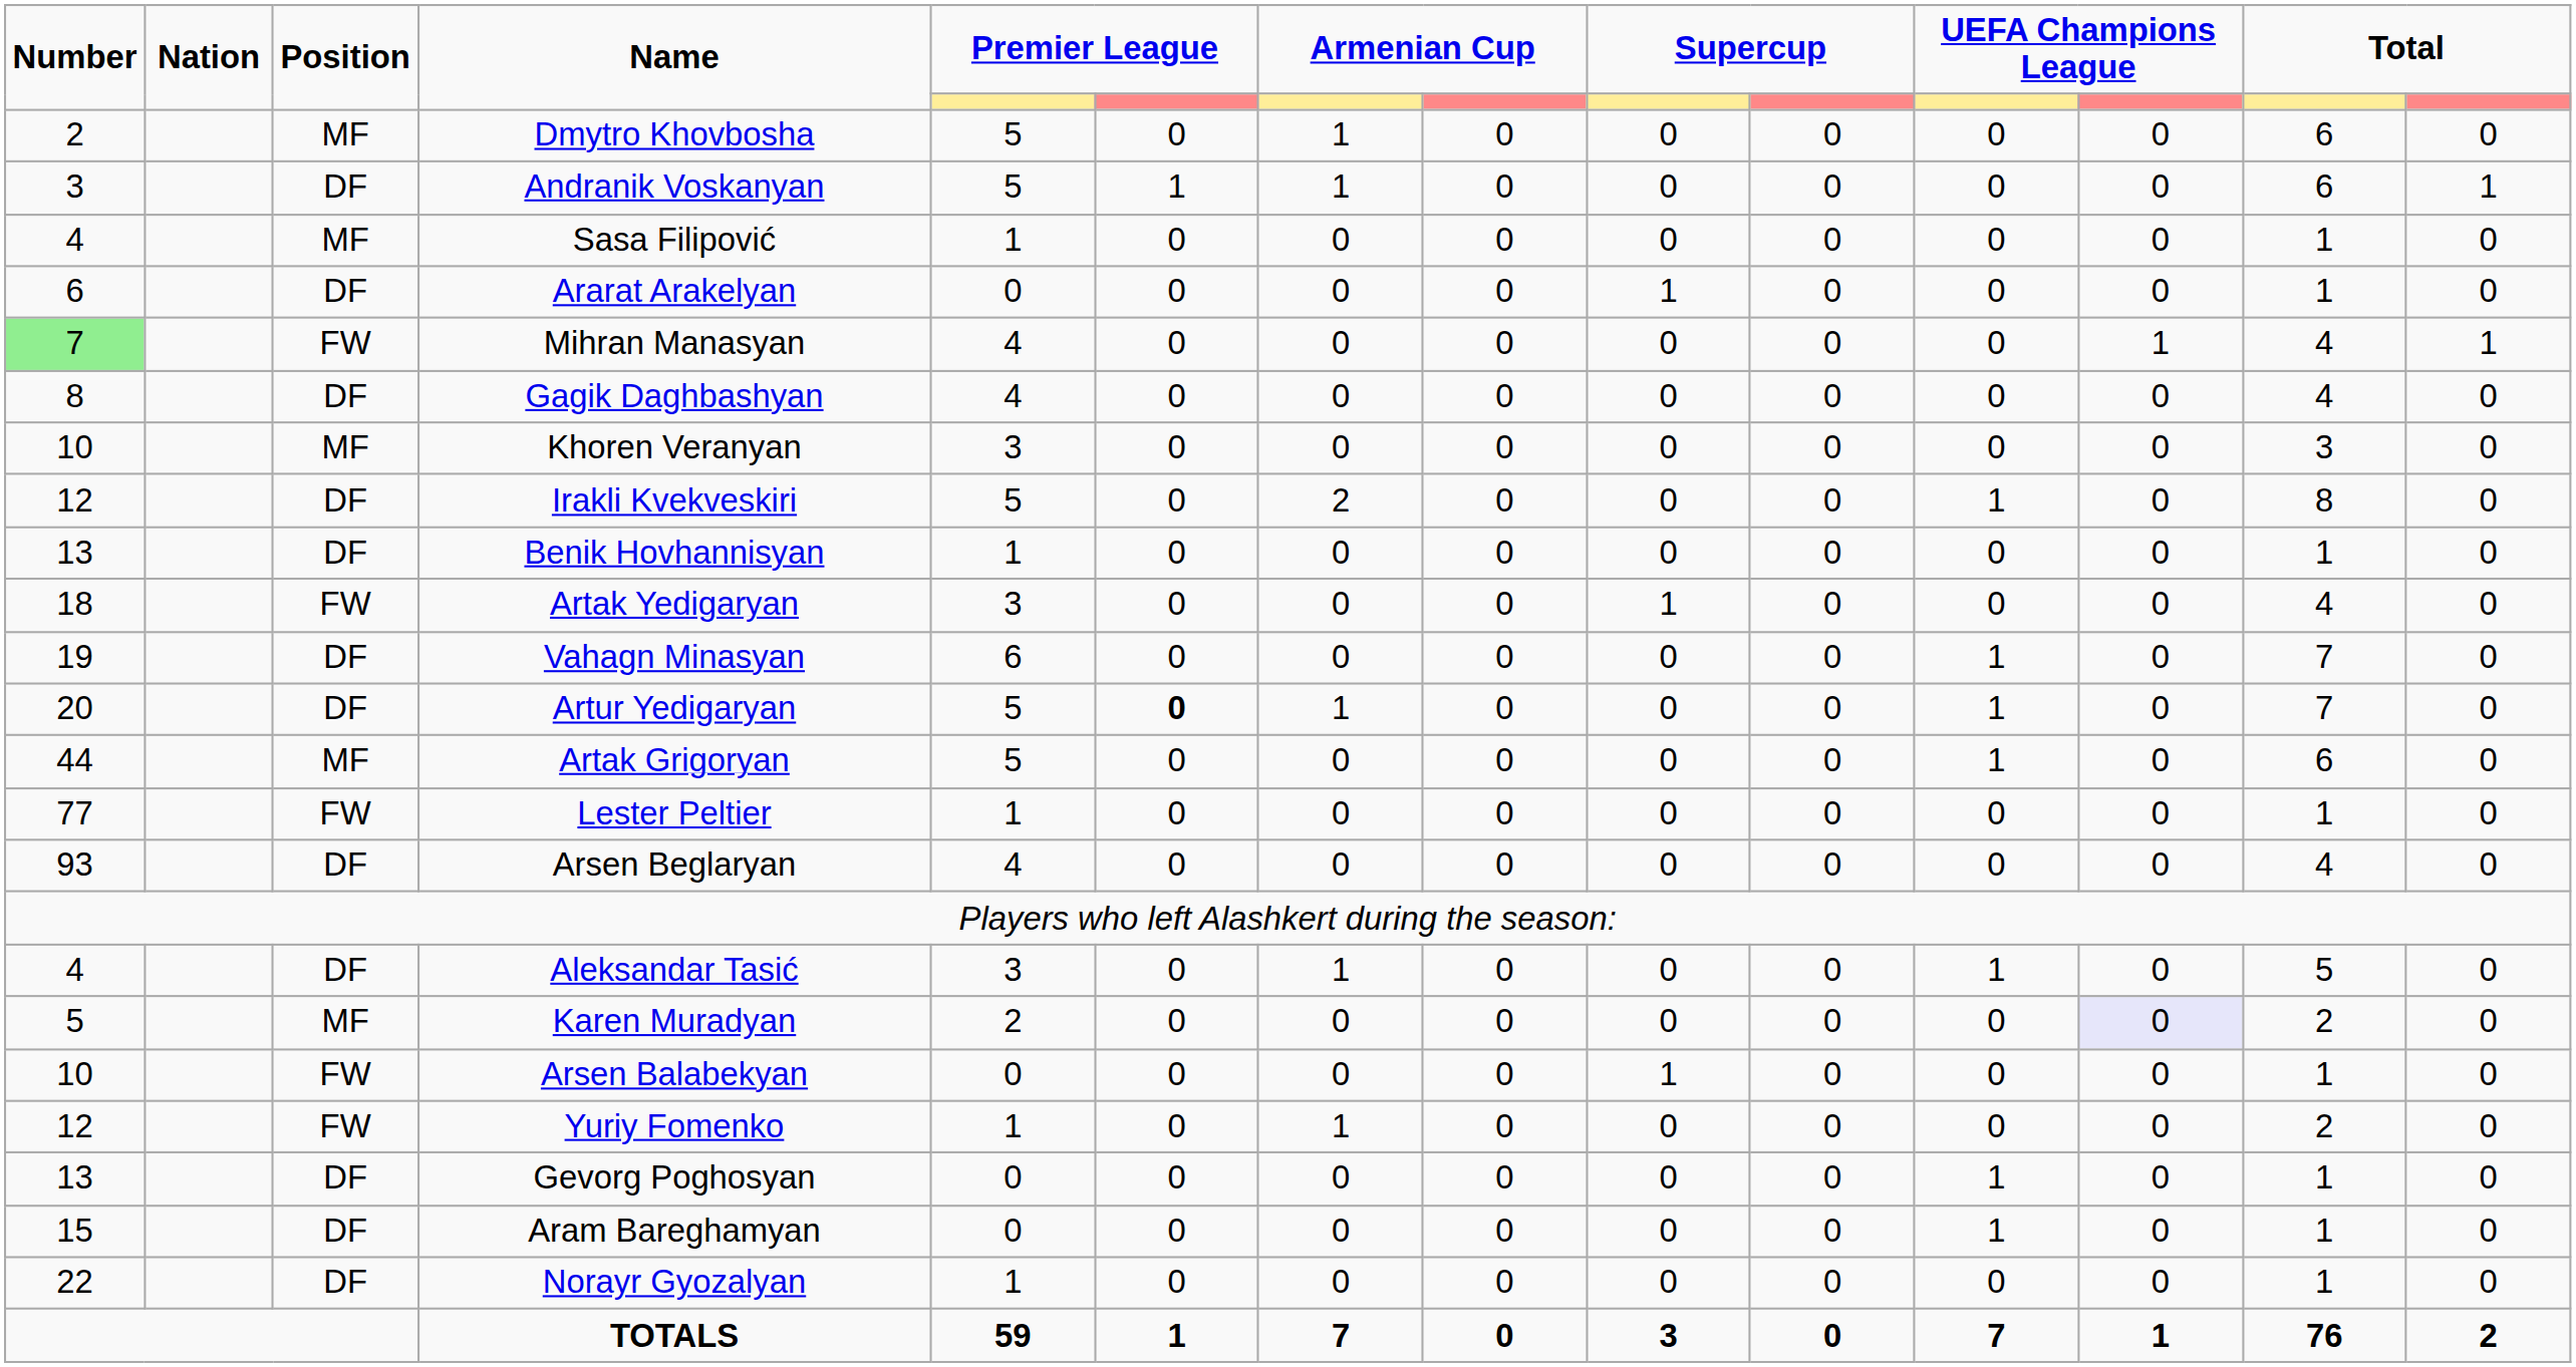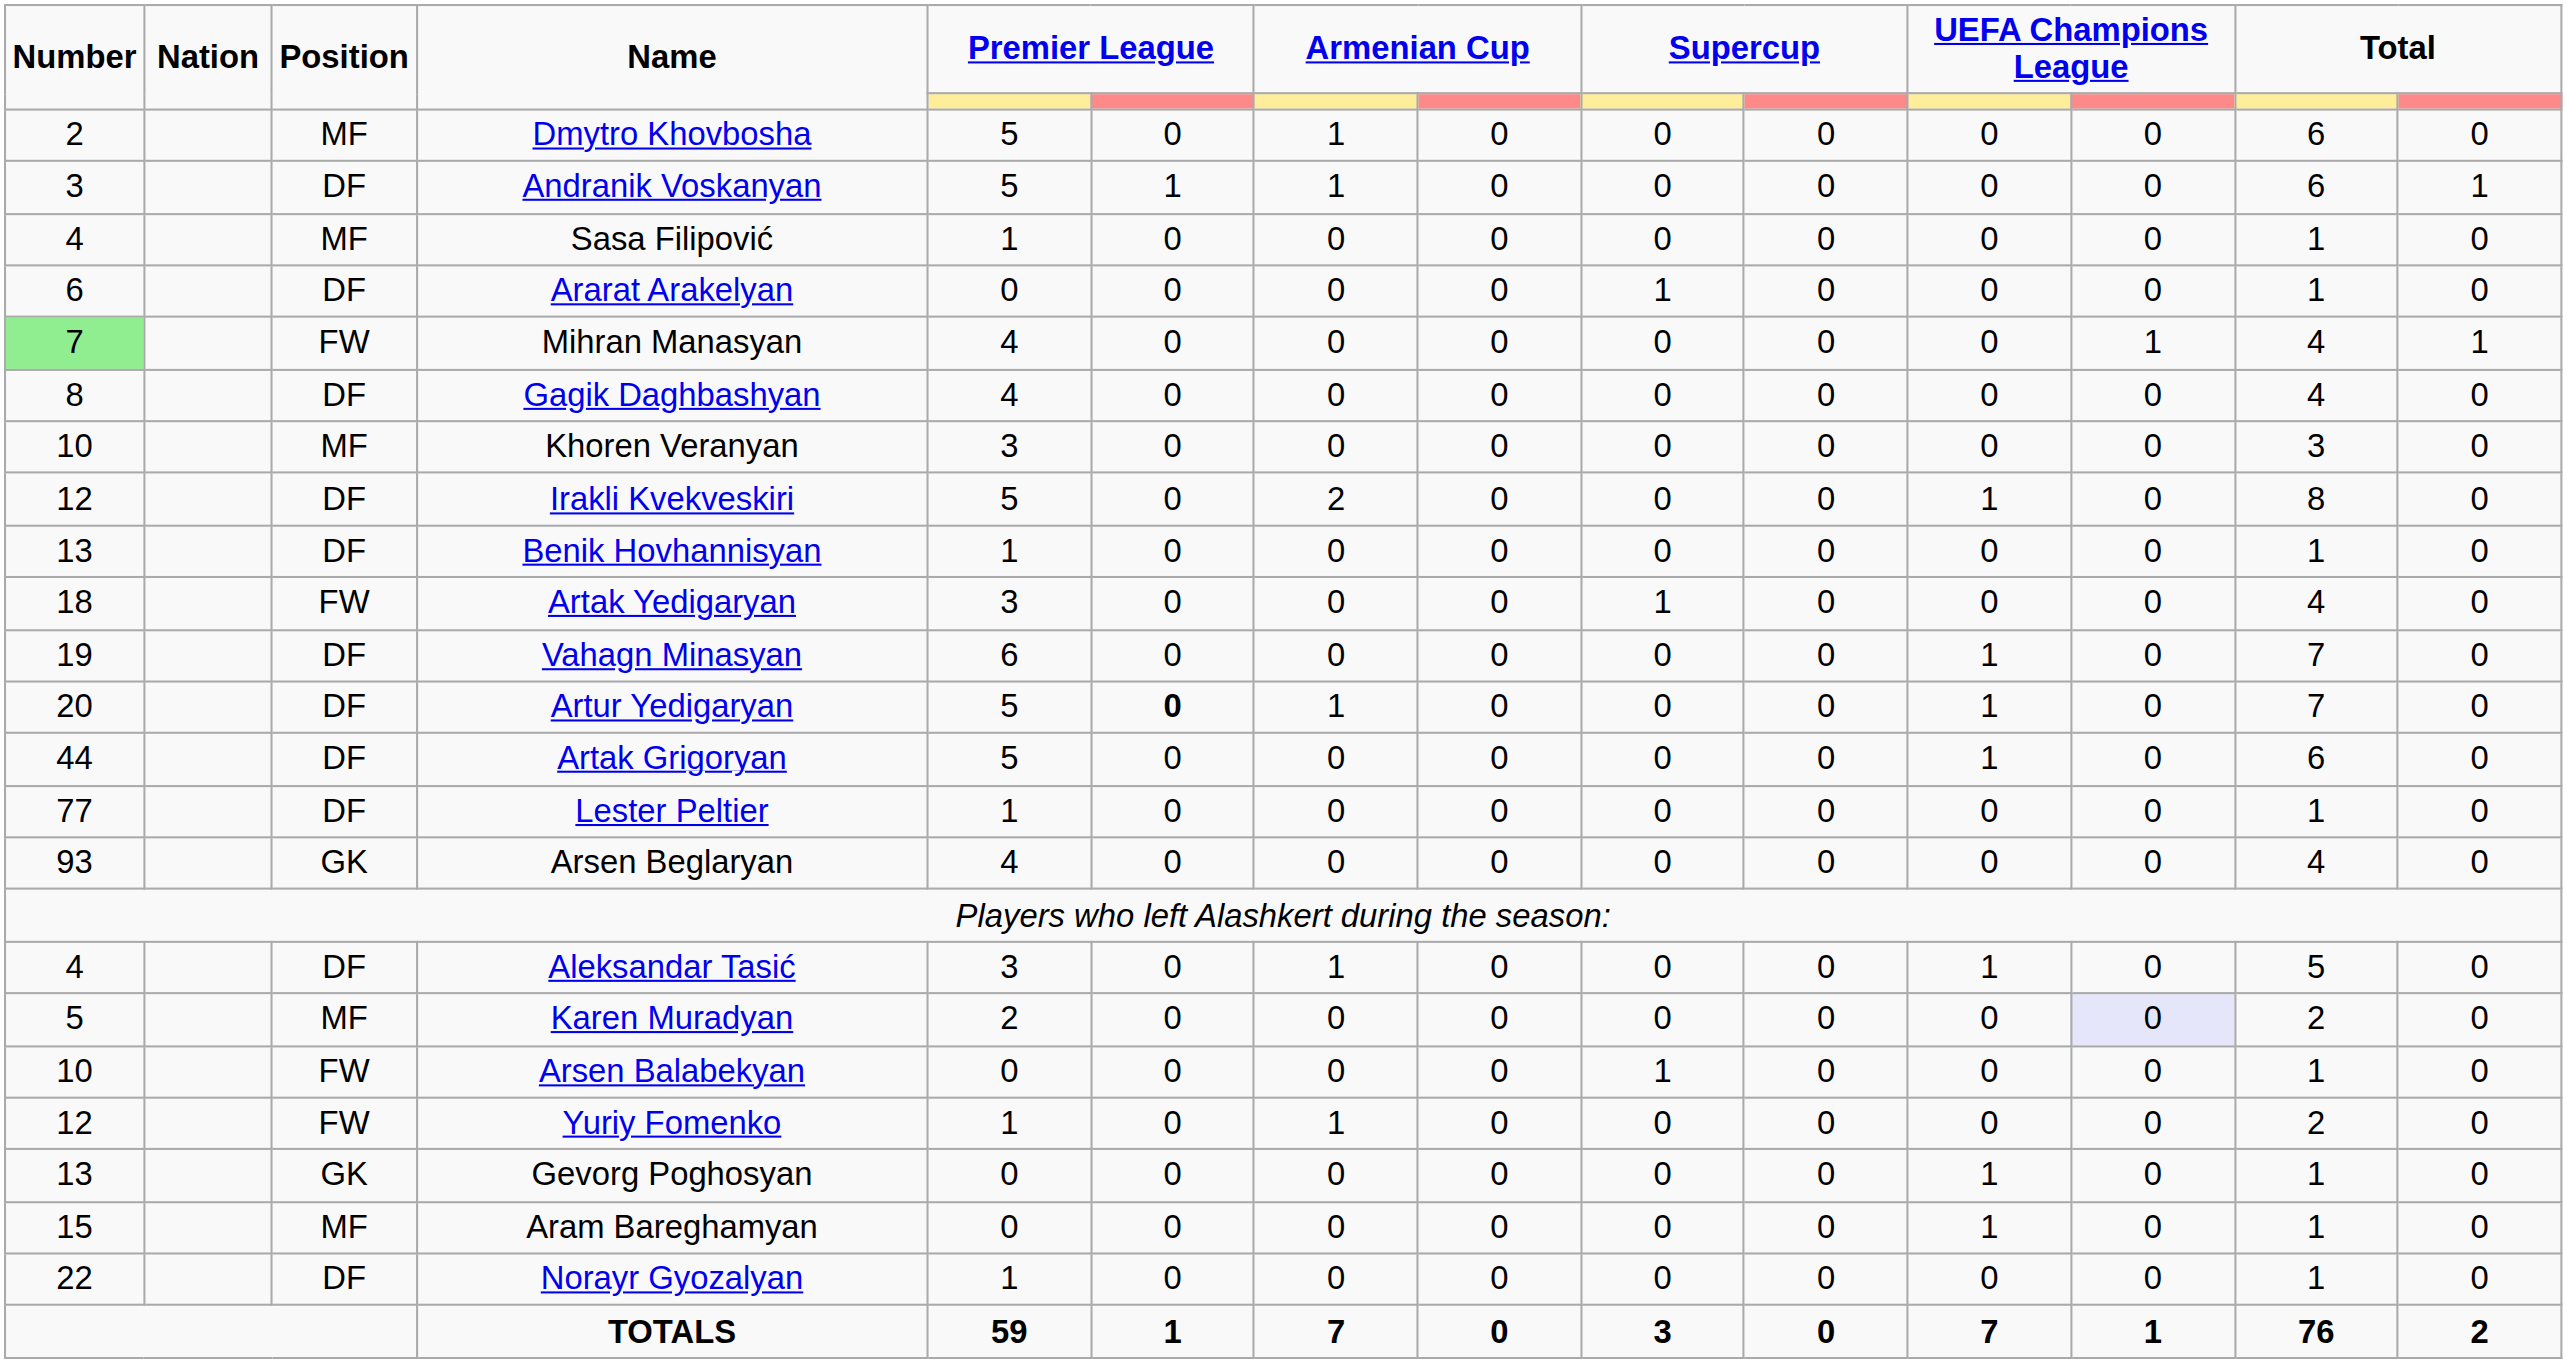Artak Grigoryan | Position: MF -> DF
Lester Peltier | Position: FW -> DF
Arsen Beglaryan | Position: DF -> GK
Gevorg Poghosyan | Position: DF -> GK
Aram Bareghamyan | Position: DF -> MF
